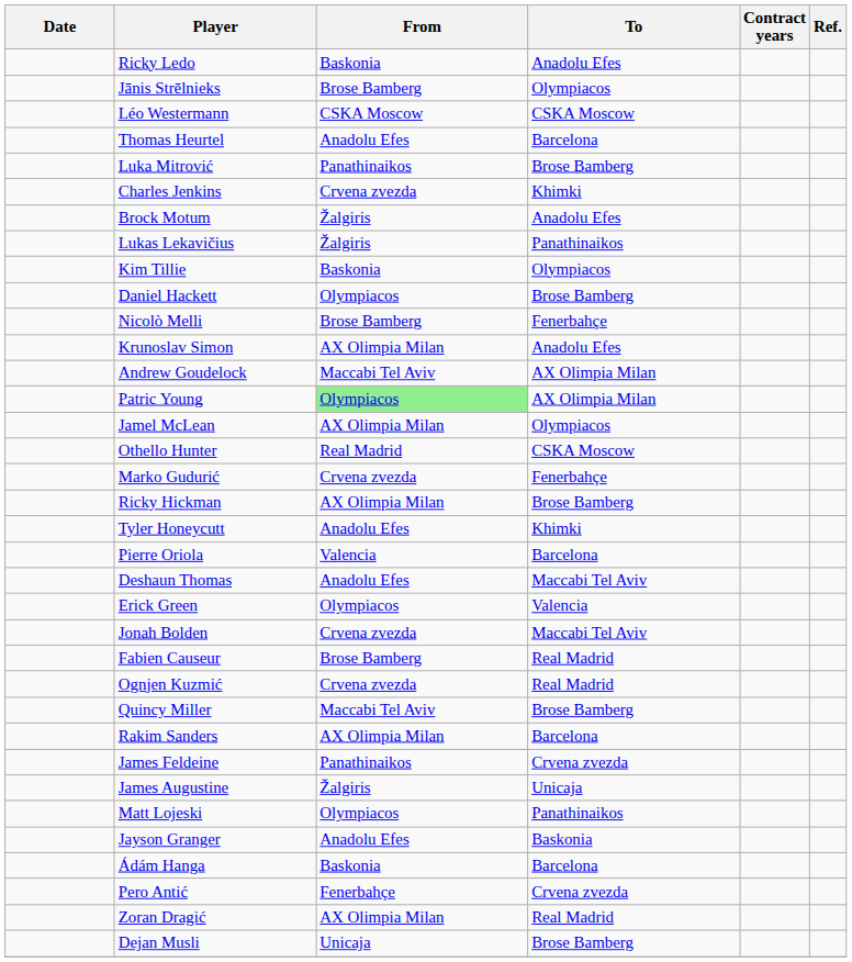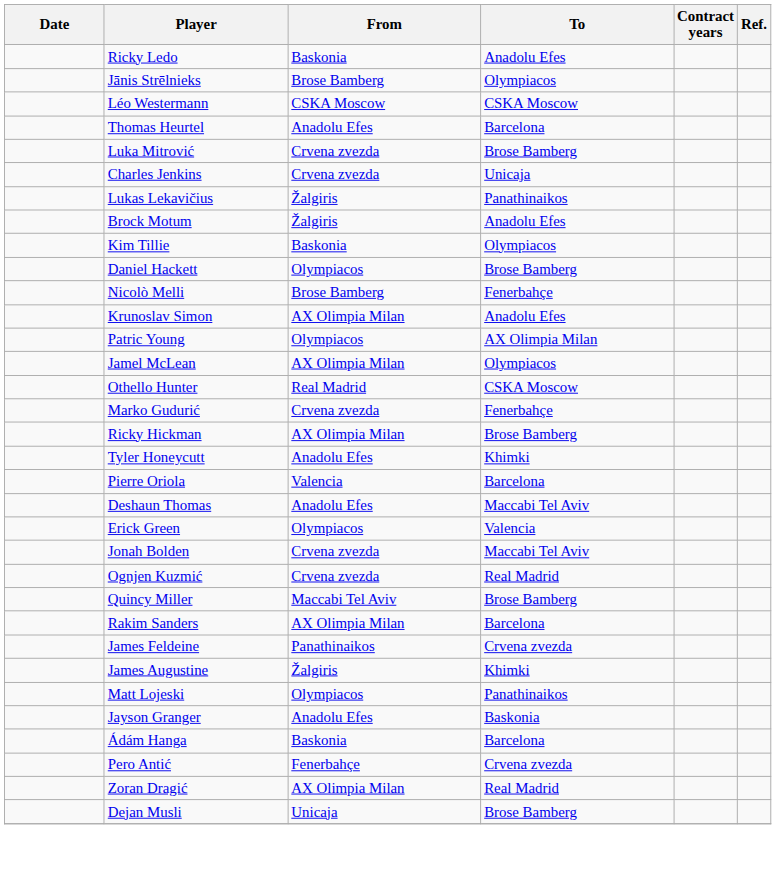Luka Mitrović | From: Panathinaikos -> Crvena zvezda
Charles Jenkins | To: Khimki -> Unicaja
rows swapped: Lukas Lekavičius <-> Brock Motum
- row: Andrew Goudelock | Maccabi Tel Aviv | AX Olimpia Milan
Patric Young | From: lightgreen background -> no background
- row: Fabien Causeur | Brose Bamberg | Real Madrid
James Augustine | To: Unicaja -> Khimki
